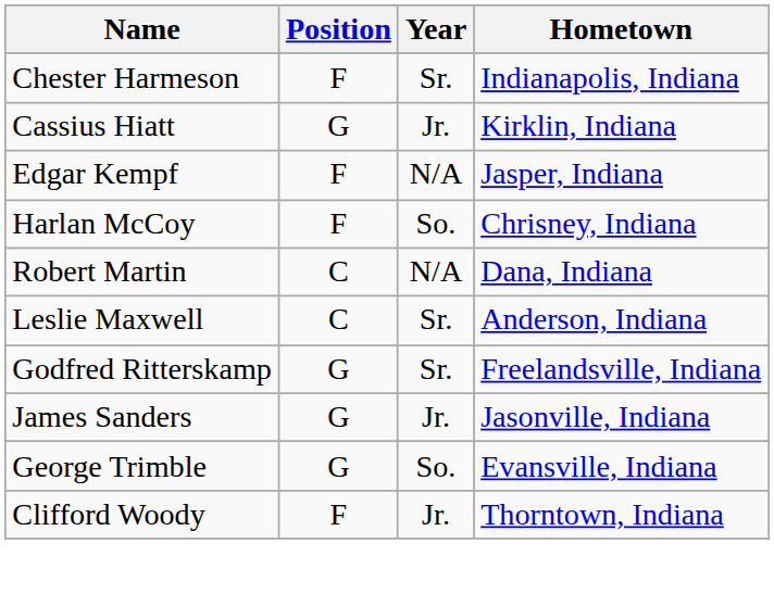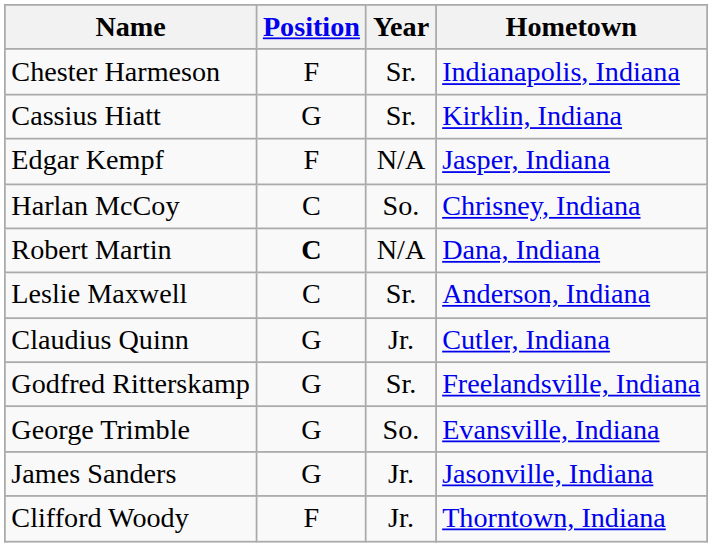Cassius Hiatt | Year: Jr. -> Sr.
Harlan McCoy | Position: F -> C
Robert Martin | Position: normal -> bold
+ row: Claudius Quinn | G | Jr. | Cutler, Indiana
rows swapped: James Sanders <-> George Trimble
